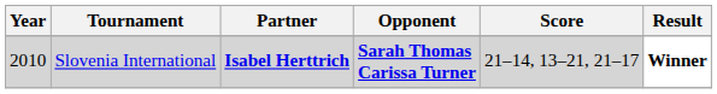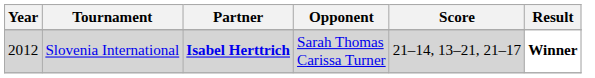Slovenia International | Year: 2010 -> 2012
Slovenia International | Opponent: bold -> normal
